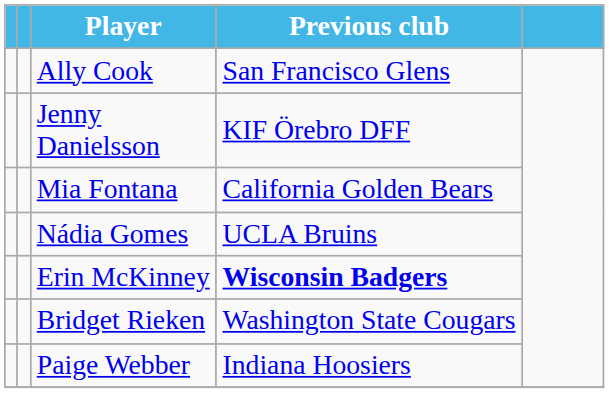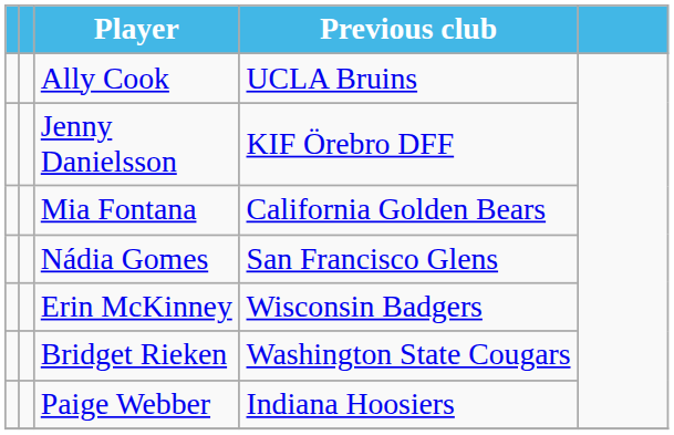Ally Cook | Previous club: San Francisco Glens -> UCLA Bruins
Nádia Gomes | Previous club: UCLA Bruins -> San Francisco Glens
Erin McKinney | Previous club: bold -> normal
